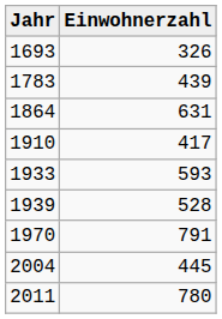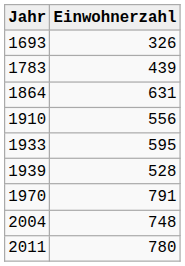1910 | Einwohnerzahl: 417 -> 556
1933 | Einwohnerzahl: 593 -> 595
2004 | Einwohnerzahl: 445 -> 748
